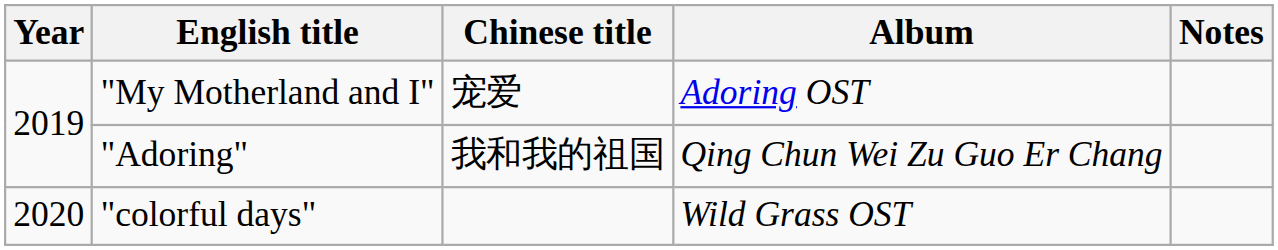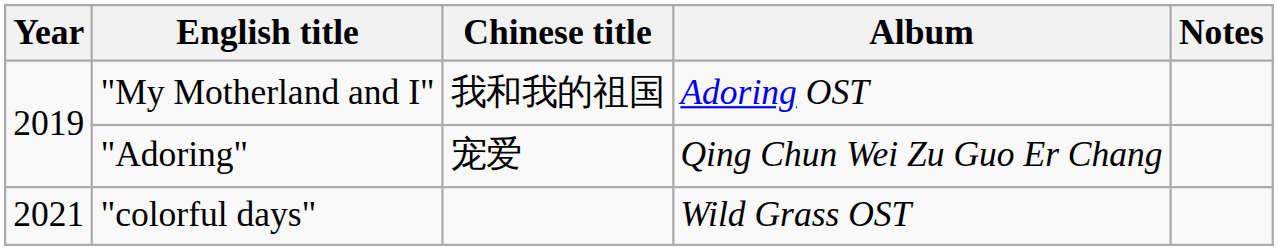"My Motherland and I" | Chinese title: 宠爱 -> 我和我的祖国
"Adoring" | Chinese title: 我和我的祖国 -> 宠爱
"colorful days" | Year: 2020 -> 2021
